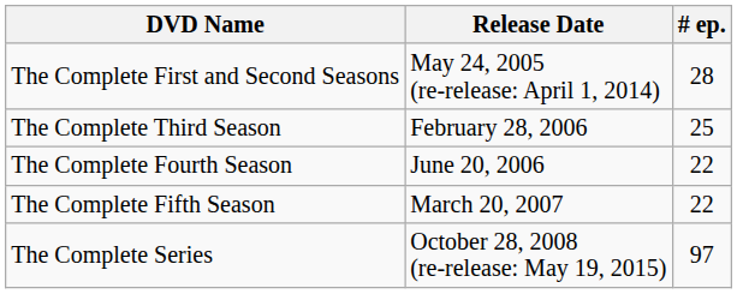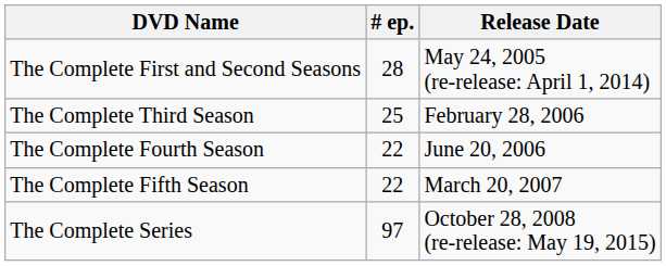columns swapped: # ep. <-> Release Date
